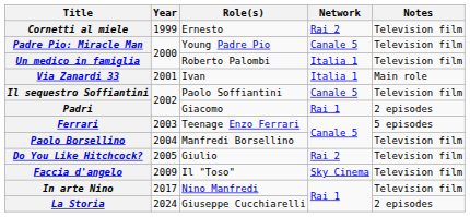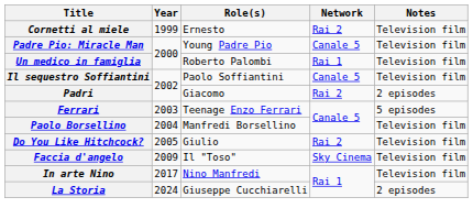Un medico in famiglia | Network: Italia 1 -> Rai 1
- row: Via Zanardi 33 | 2001 | Ivan | Italia 1 | Main role
Padri | Network: Rai 1 -> Rai 2
